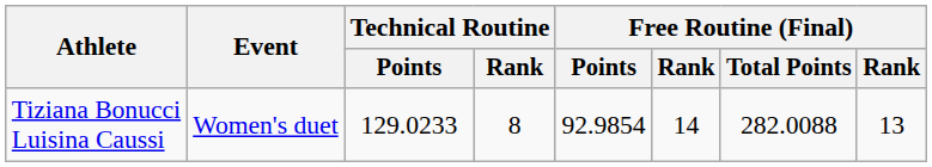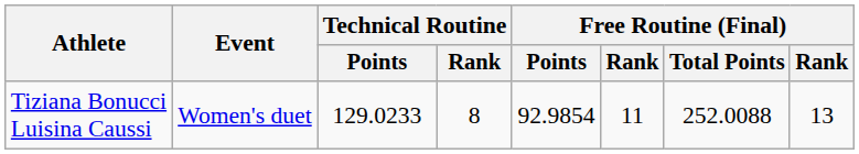Tiziana Bonucci Luisina Caussi | column 6: 14 -> 11
Tiziana Bonucci Luisina Caussi | Free Routine (Final) / Total Points: 282.0088 -> 252.0088
